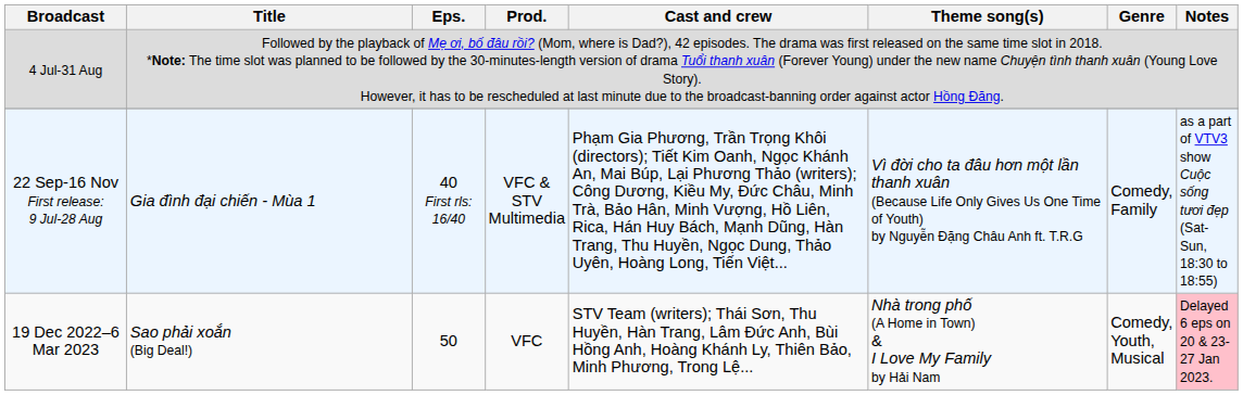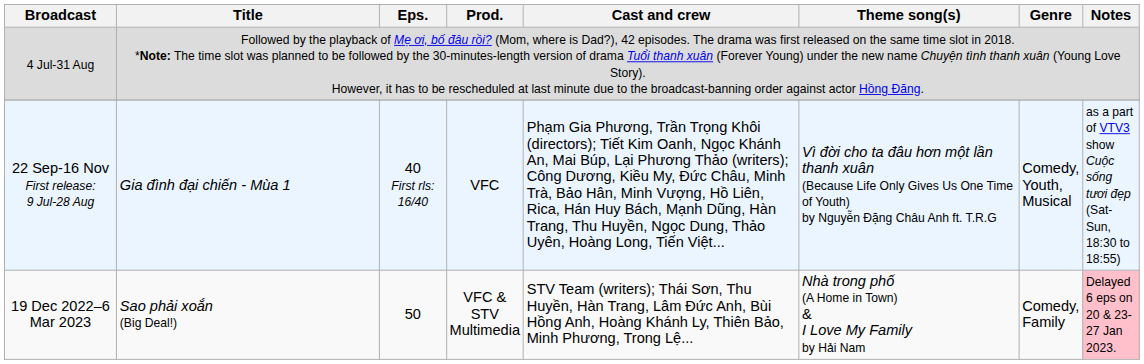22 Sep-16 Nov First release: 9 Jul-28 Aug | Prod.: VFC & STV Multimedia -> VFC
22 Sep-16 Nov First release: 9 Jul-28 Aug | Genre: Comedy, Family -> Comedy, Youth, Musical
19 Dec 2022–6 Mar 2023 | Prod.: VFC -> VFC & STV Multimedia
19 Dec 2022–6 Mar 2023 | Genre: Comedy, Youth, Musical -> Comedy, Family
